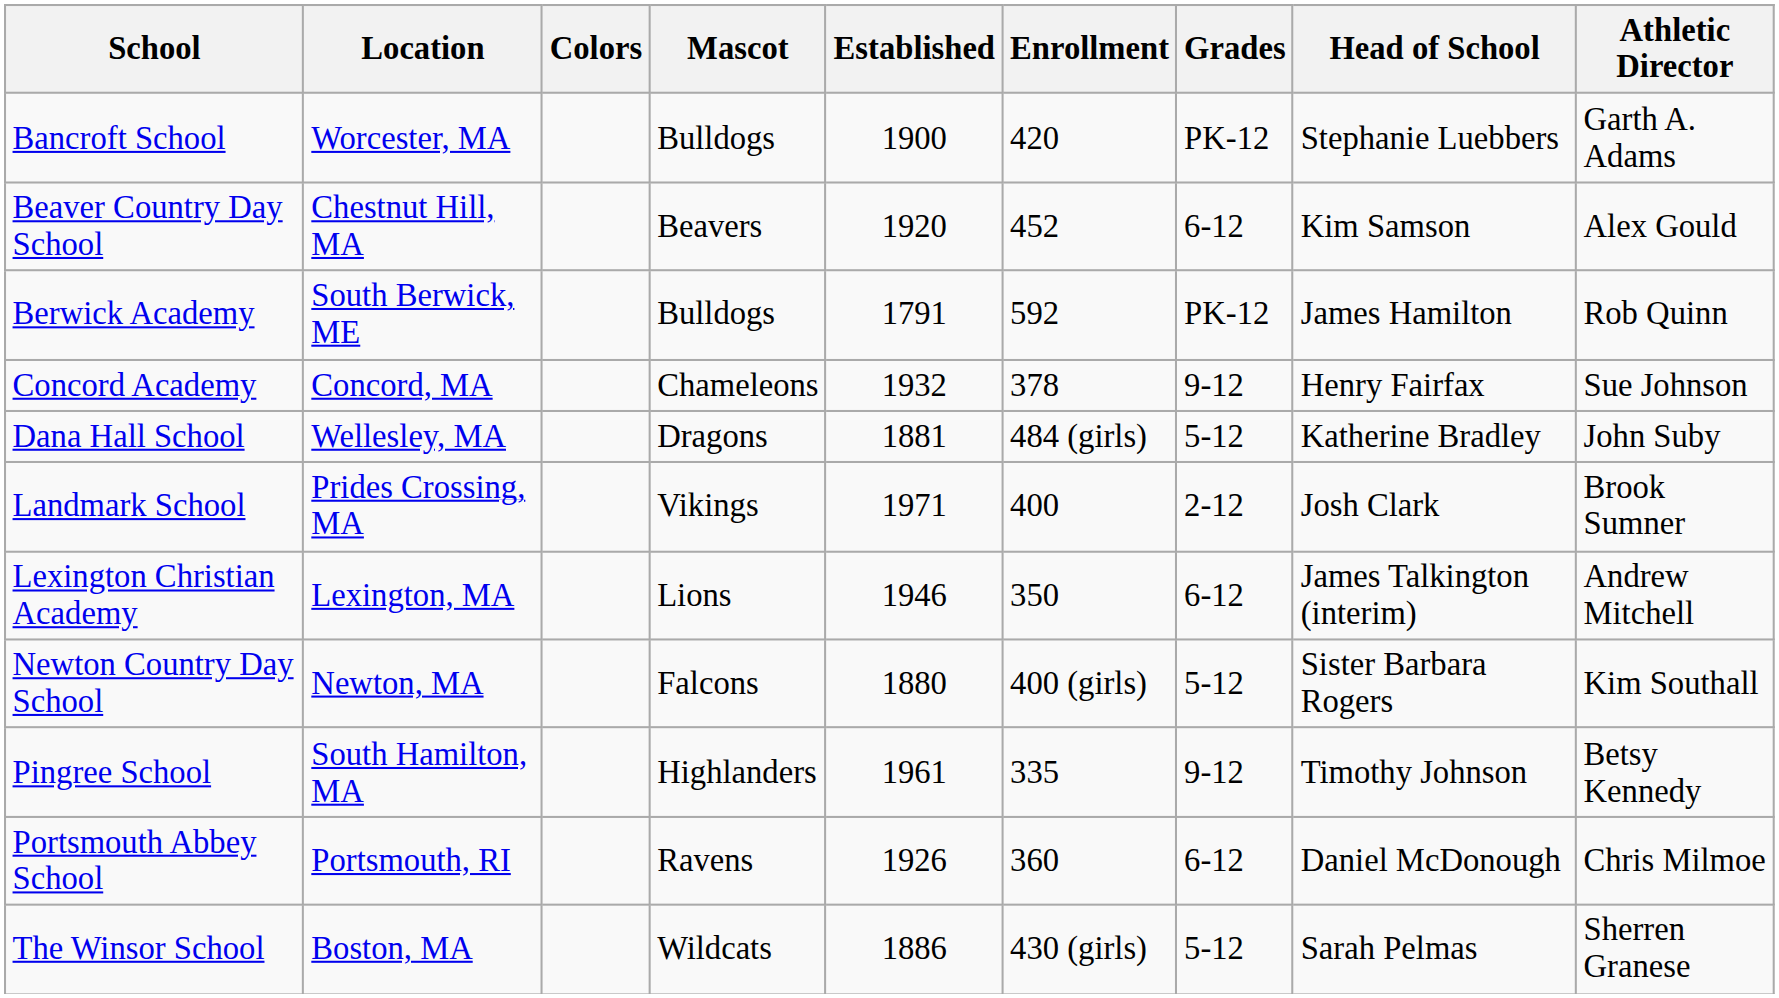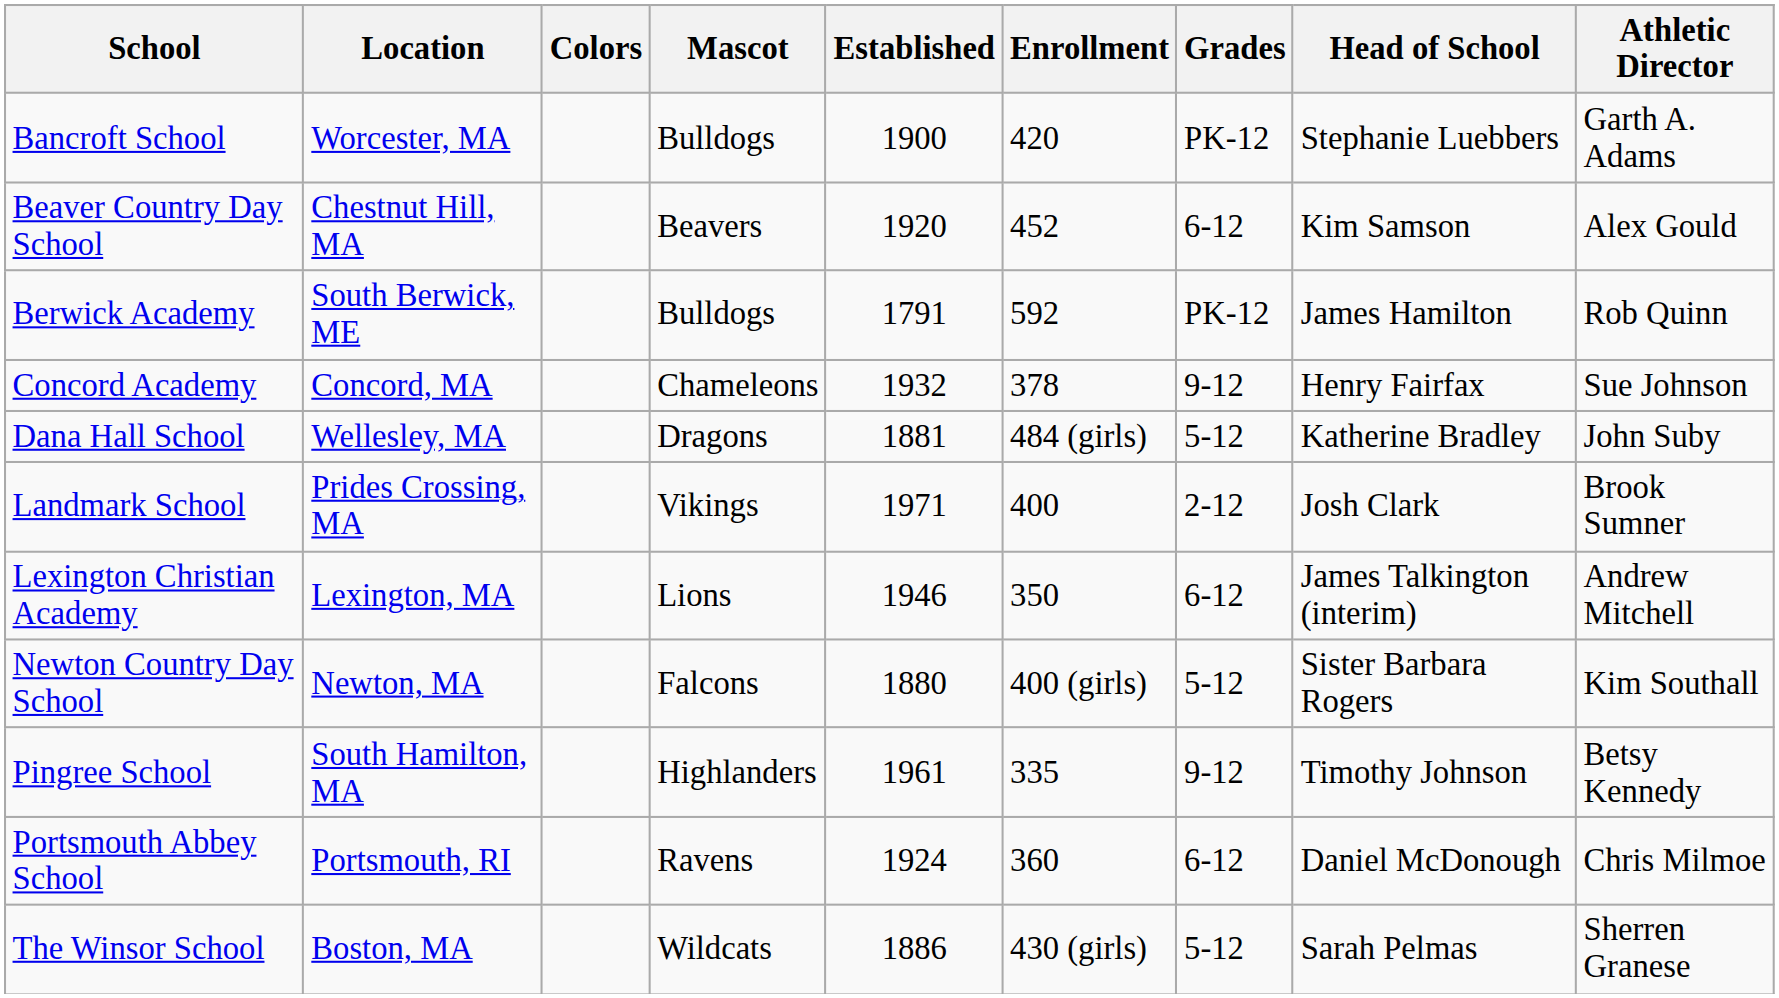Portsmouth Abbey School | Established: 1926 -> 1924
